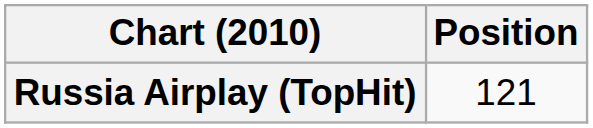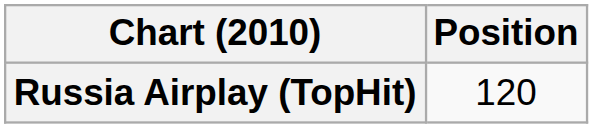Russia Airplay (TopHit) | Position: 121 -> 120
